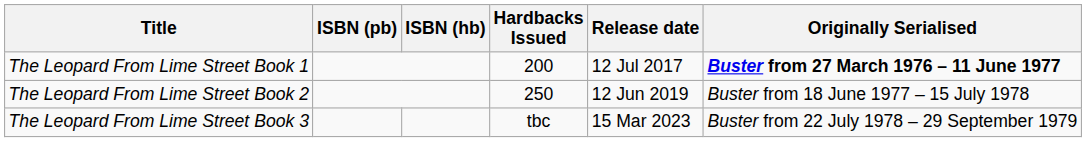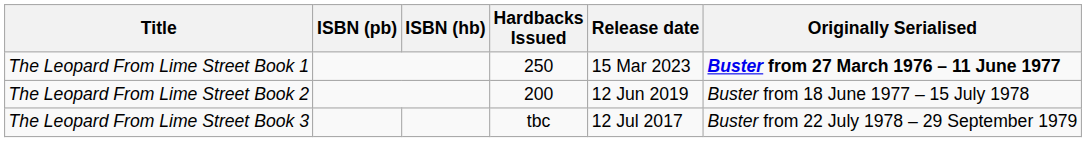The Leopard From Lime Street Book 1 | Hardbacks Issued: 200 -> 250
The Leopard From Lime Street Book 1 | Release date: 12 Jul 2017 -> 15 Mar 2023
The Leopard From Lime Street Book 2 | Hardbacks Issued: 250 -> 200
The Leopard From Lime Street Book 3 | Release date: 15 Mar 2023 -> 12 Jul 2017
